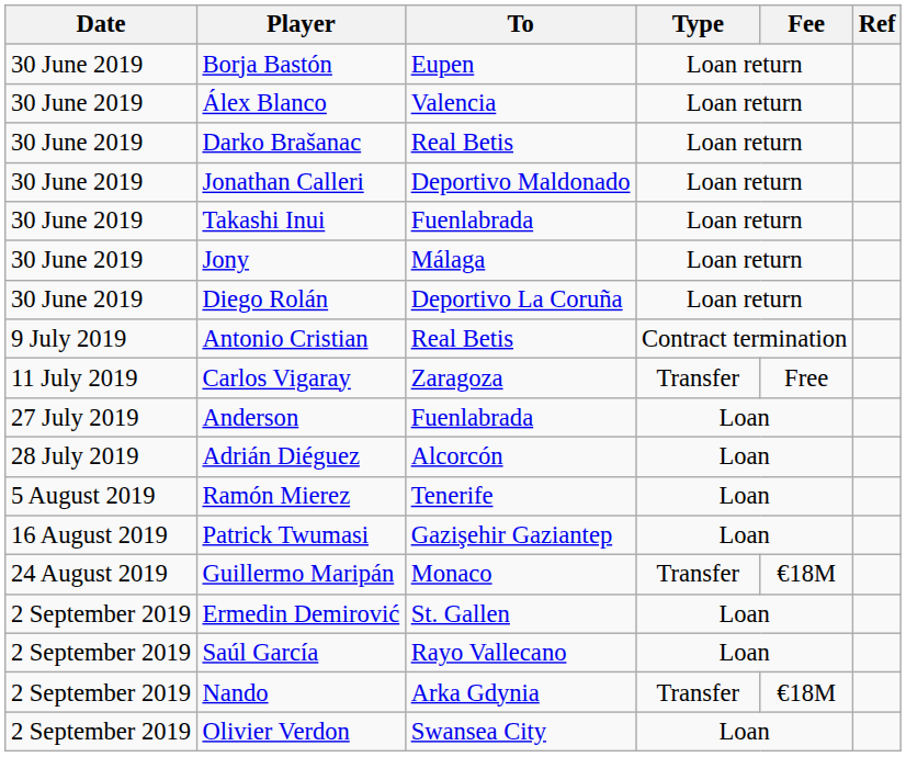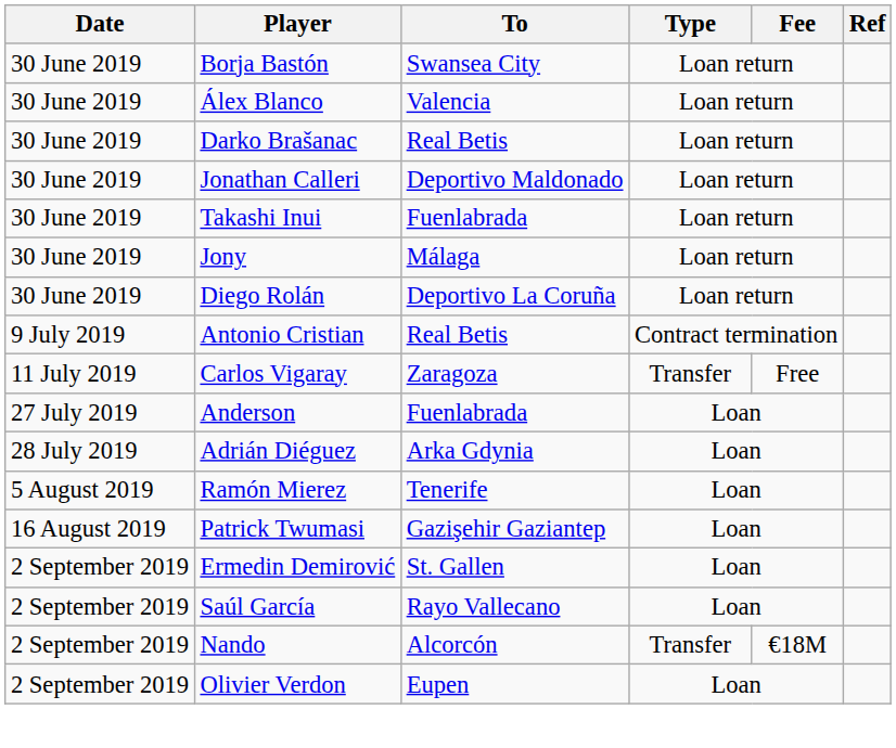Borja Bastón | To: Eupen -> Swansea City
Adrián Diéguez | To: Alcorcón -> Arka Gdynia
- row: 24 August 2019 | Guillermo Maripán | Monaco | Transfer | €18M
Nando | To: Arka Gdynia -> Alcorcón
Olivier Verdon | To: Swansea City -> Eupen
